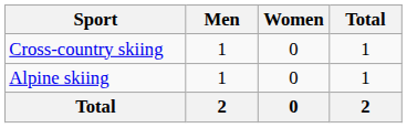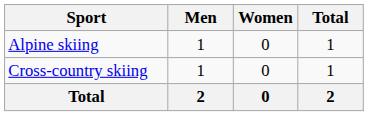rows swapped: Alpine skiing <-> Cross-country skiing
